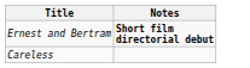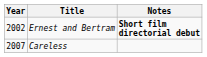+ column: Year | 2002 | 2007
